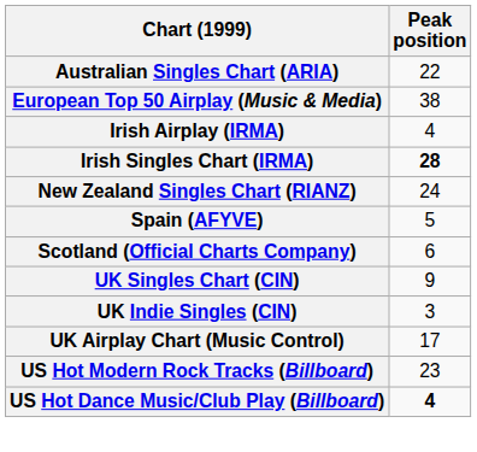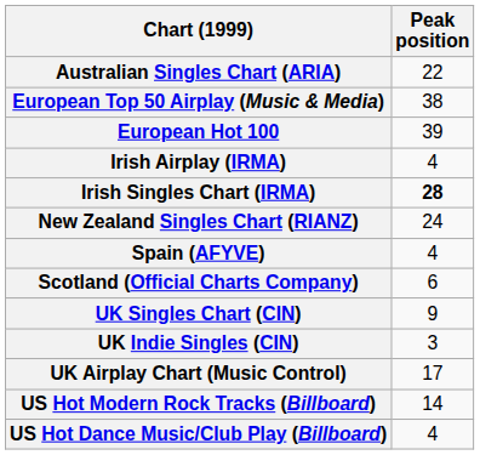+ row: European Hot 100 | 39
Spain (AFYVE) | Peak position: 5 -> 4
US Hot Modern Rock Tracks (Billboard) | Peak position: 23 -> 14
US Hot Dance Music/Club Play (Billboard) | Peak position: bold -> normal
